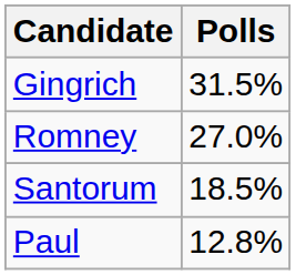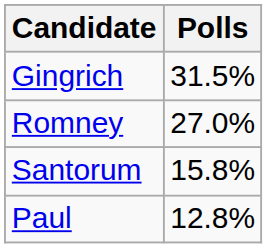Santorum | Polls: 18.5% -> 15.8%
